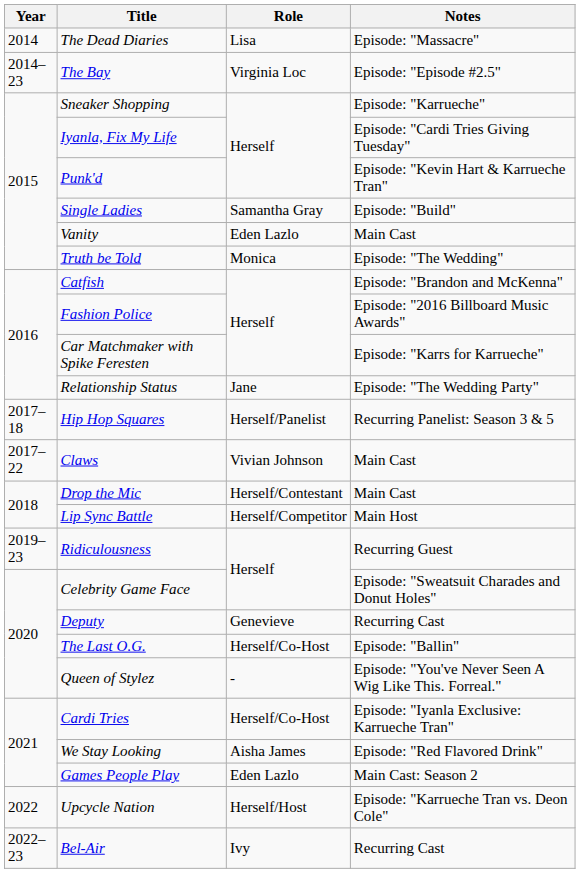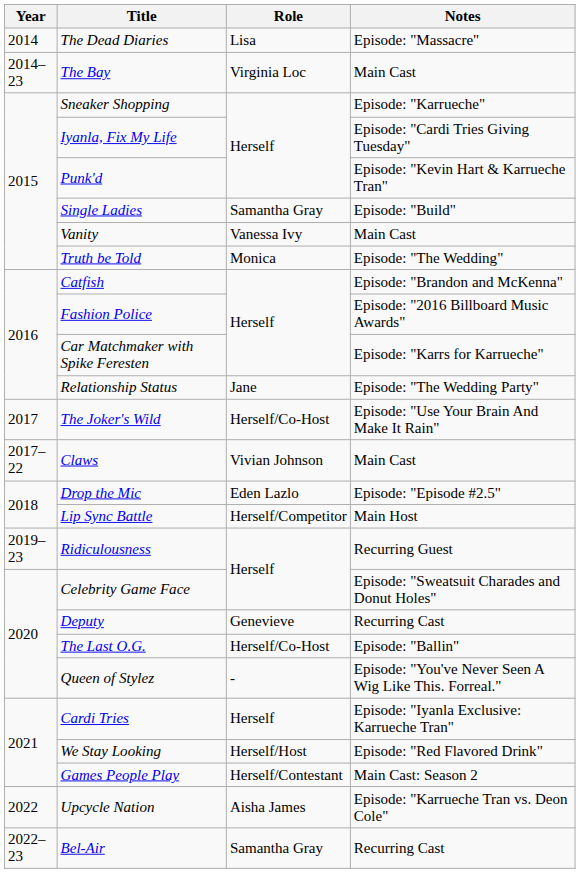The Bay | Notes: Episode: "Episode #2.5" -> Main Cast
Vanity | Role: Eden Lazlo -> Vanessa Ivy
+ row: 2017 | The Joker's Wild | Herself/Co-Host | Episode: "Use Your Brain And Make It Rain"
- row: 2017–18 | Hip Hop Squares | Herself/Panelist | Recurring Panelist: Season 3 & 5
Drop the Mic | Role: Herself/Contestant -> Eden Lazlo
Drop the Mic | Notes: Main Cast -> Episode: "Episode #2.5"
Cardi Tries | Role: Herself/Co-Host -> Herself
We Stay Looking | Role: Aisha James -> Herself/Host
Games People Play | Role: Eden Lazlo -> Herself/Contestant
Upcycle Nation | Role: Herself/Host -> Aisha James
Bel-Air | Role: Ivy -> Samantha Gray
